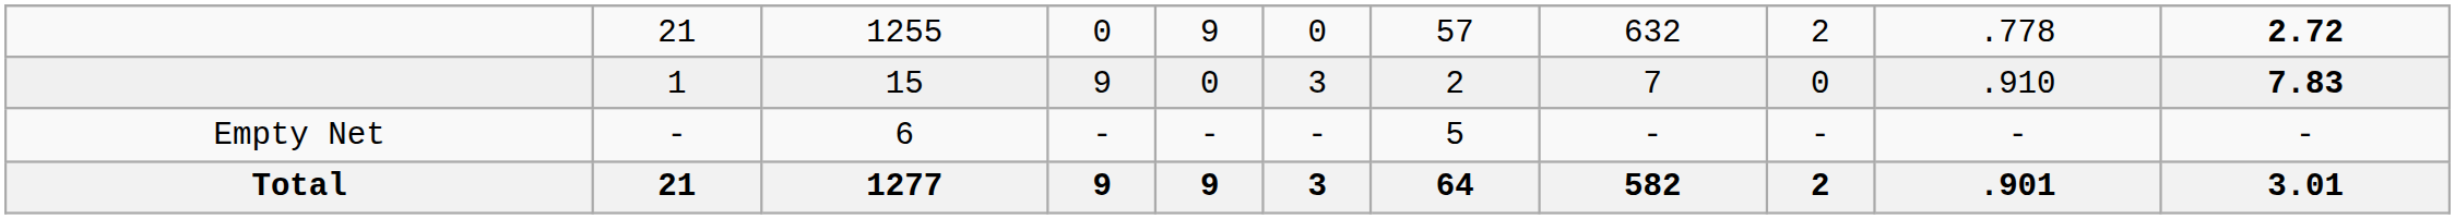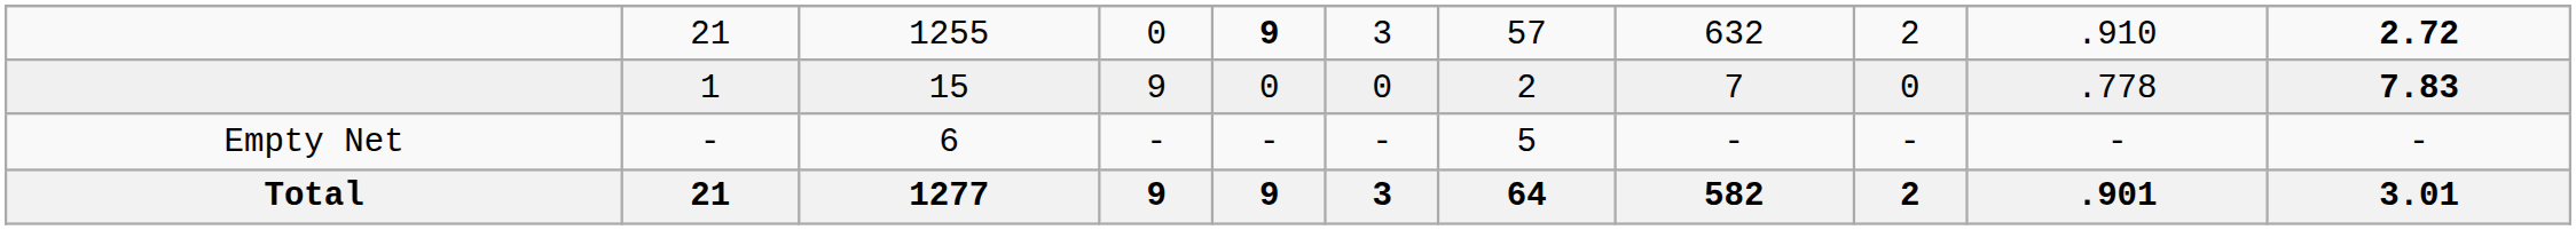21 / 1255 | column 5: normal -> bold
21 / 1255 | column 6: 0 -> 3
21 / 1255 | column 10: .778 -> .910
1 | column 6: 3 -> 0
1 | column 10: .910 -> .778
